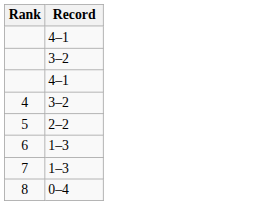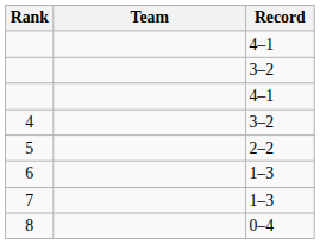+ column: Team
